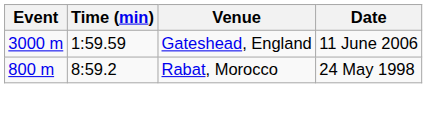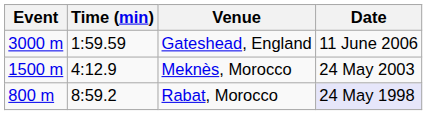+ row: 1500 m | 4:12.9 | Meknès, Morocco | 24 May 2003
Rabat, Morocco | Date: no background -> lavender background
